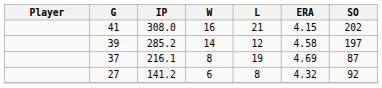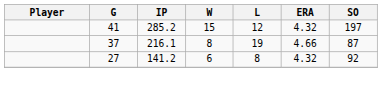- row: 41 | 308.0 | 16 | 21 | 4.15 | 202
285.2 | G: 39 -> 41
285.2 | W: 14 -> 15
285.2 | ERA: 4.58 -> 4.32
216.1 | ERA: 4.69 -> 4.66
